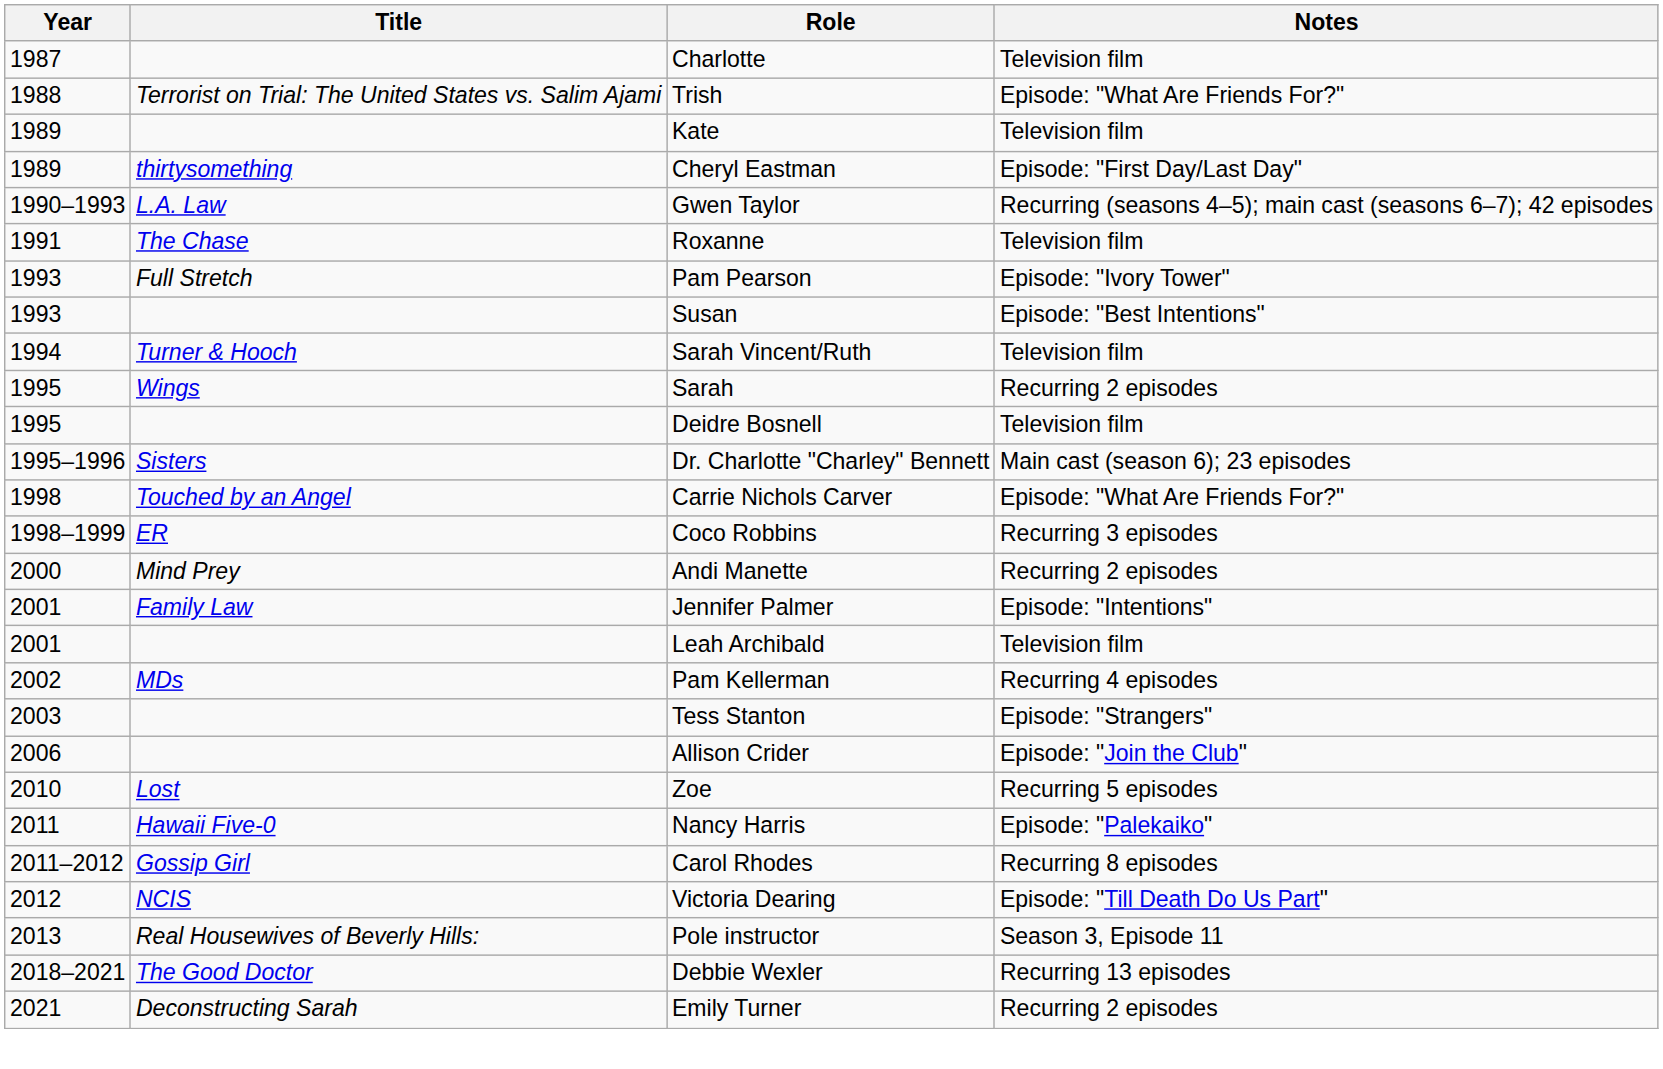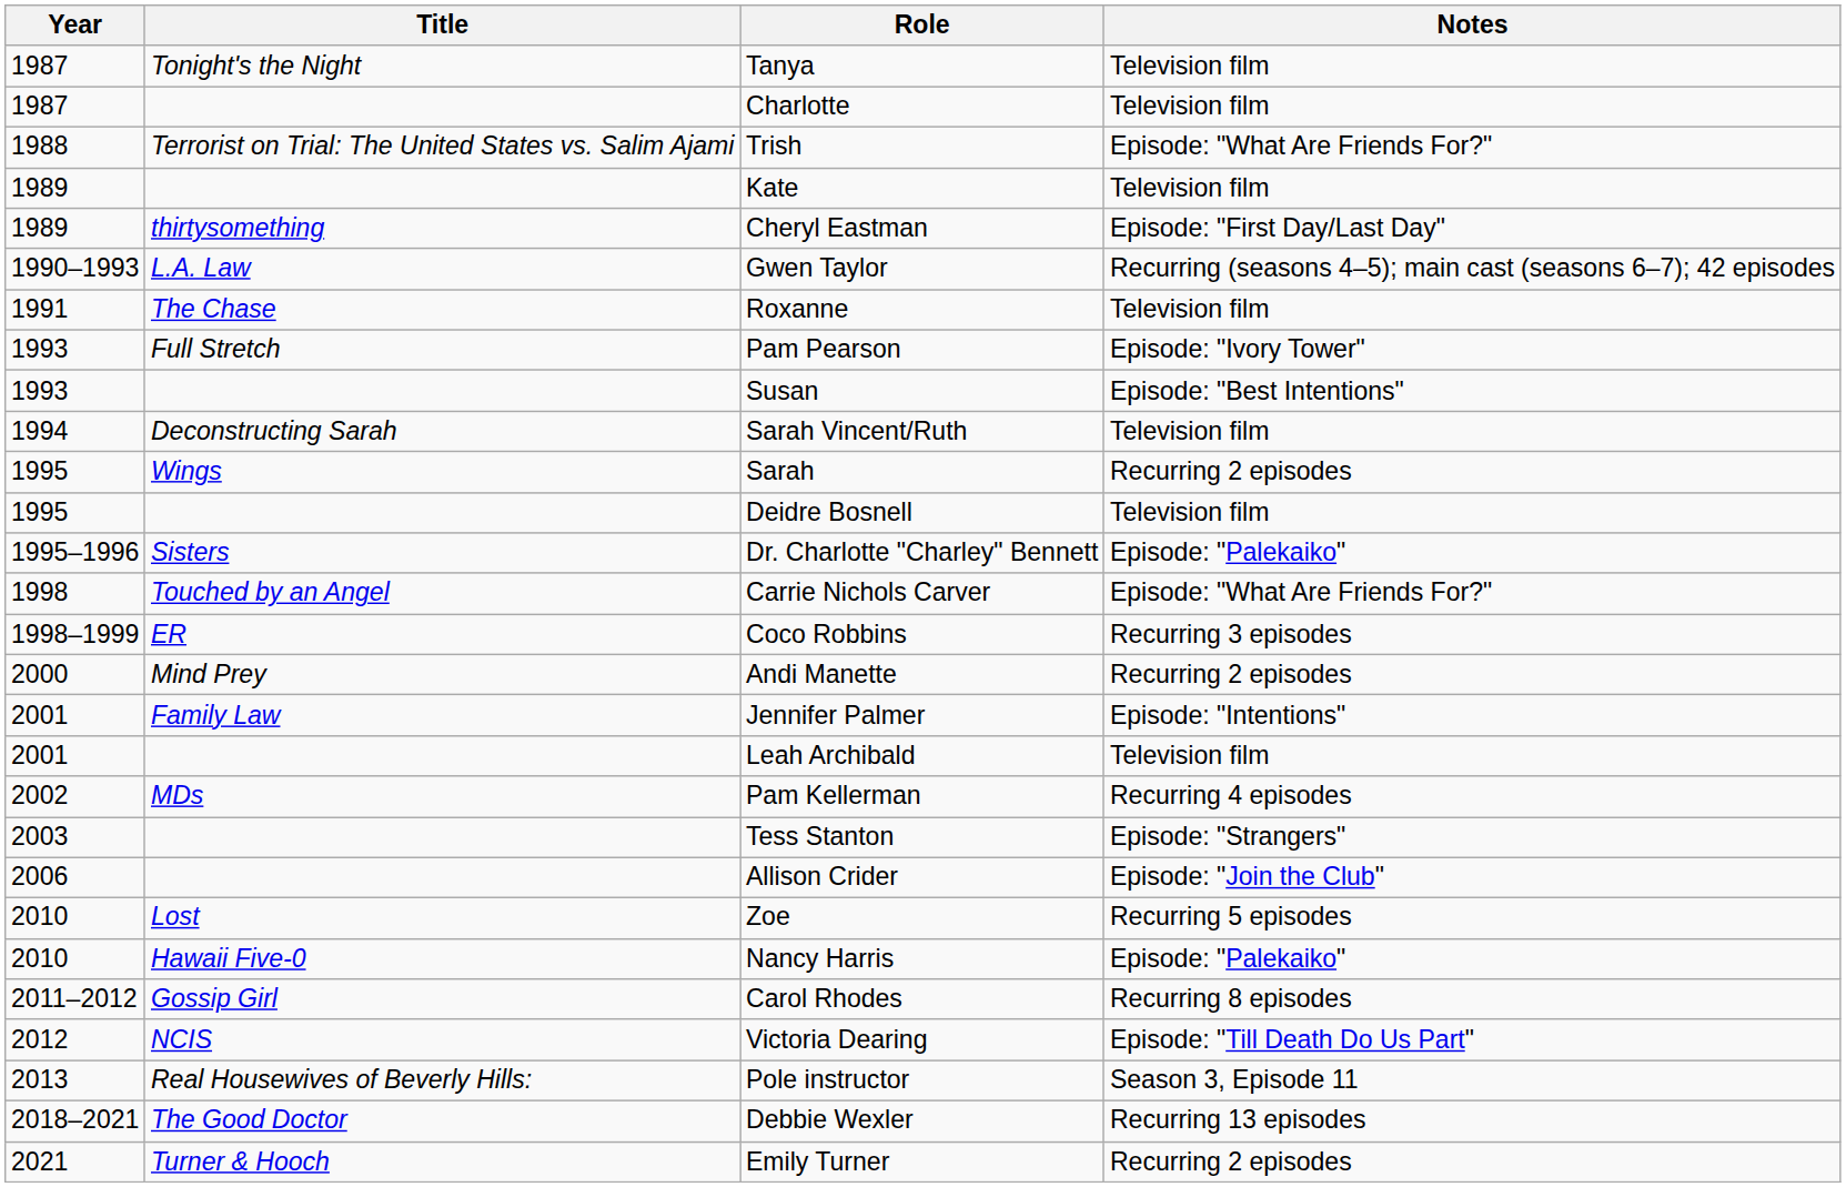+ row: 1987 | Tonight's the Night | Tanya | Television film
Sarah Vincent/Ruth | Title: Turner & Hooch -> Deconstructing Sarah
Dr. Charlotte "Charley" Bennett | Notes: Main cast (season 6); 23 episodes -> Episode: "Palekaiko"
Nancy Harris | Year: 2011 -> 2010
Emily Turner | Title: Deconstructing Sarah -> Turner & Hooch
